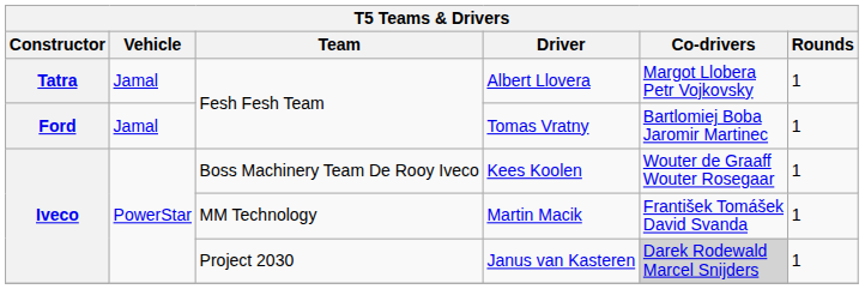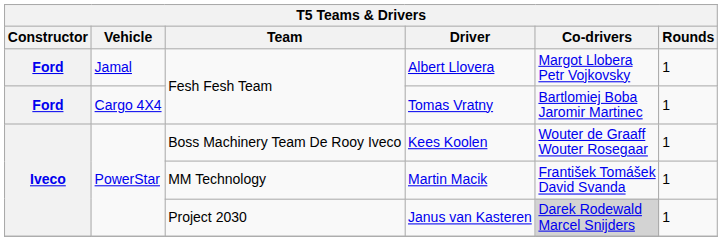Albert Llovera | Constructor: Tatra -> Ford
Tomas Vratny | Vehicle: Jamal -> Cargo 4X4
